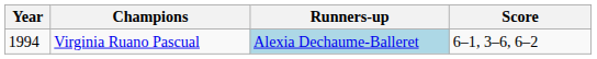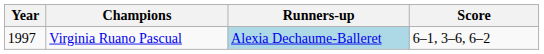Virginia Ruano Pascual | Year: 1994 -> 1997
